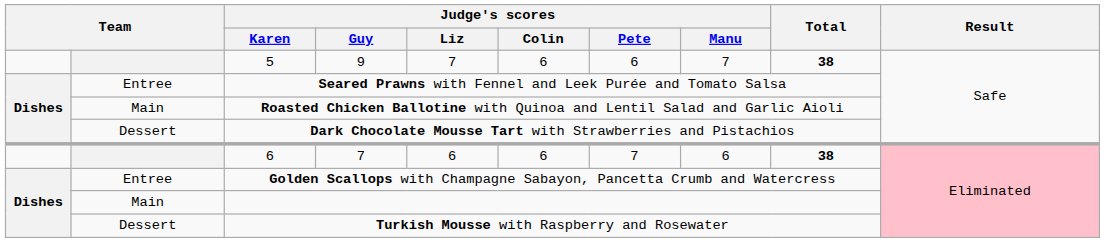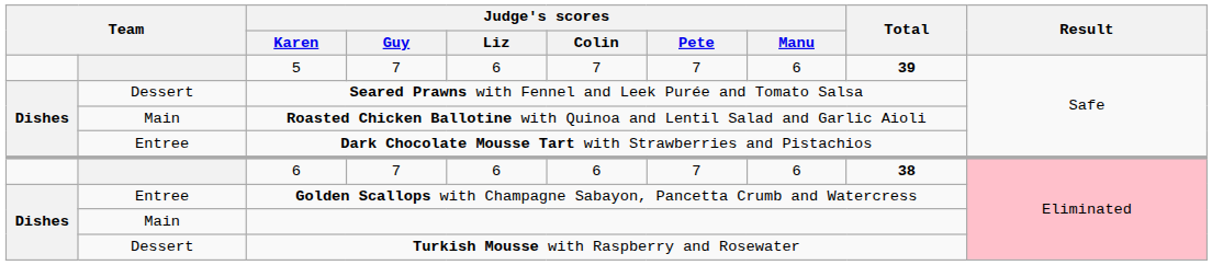5 | Judge's scores / Guy: 9 -> 7
5 | Judge's scores / Liz: 7 -> 6
5 | Judge's scores / Colin: 6 -> 7
5 | Judge's scores / Pete: 6 -> 7
5 | Judge's scores / Manu: 7 -> 6
5 | Total: 38 -> 39
Seared Prawns with Fennel and Leek Purée and Tomato Salsa | column 2: Entree -> Dessert
Dark Chocolate Mousse Tart with Strawberries and Pistachios | column 2: Dessert -> Entree
